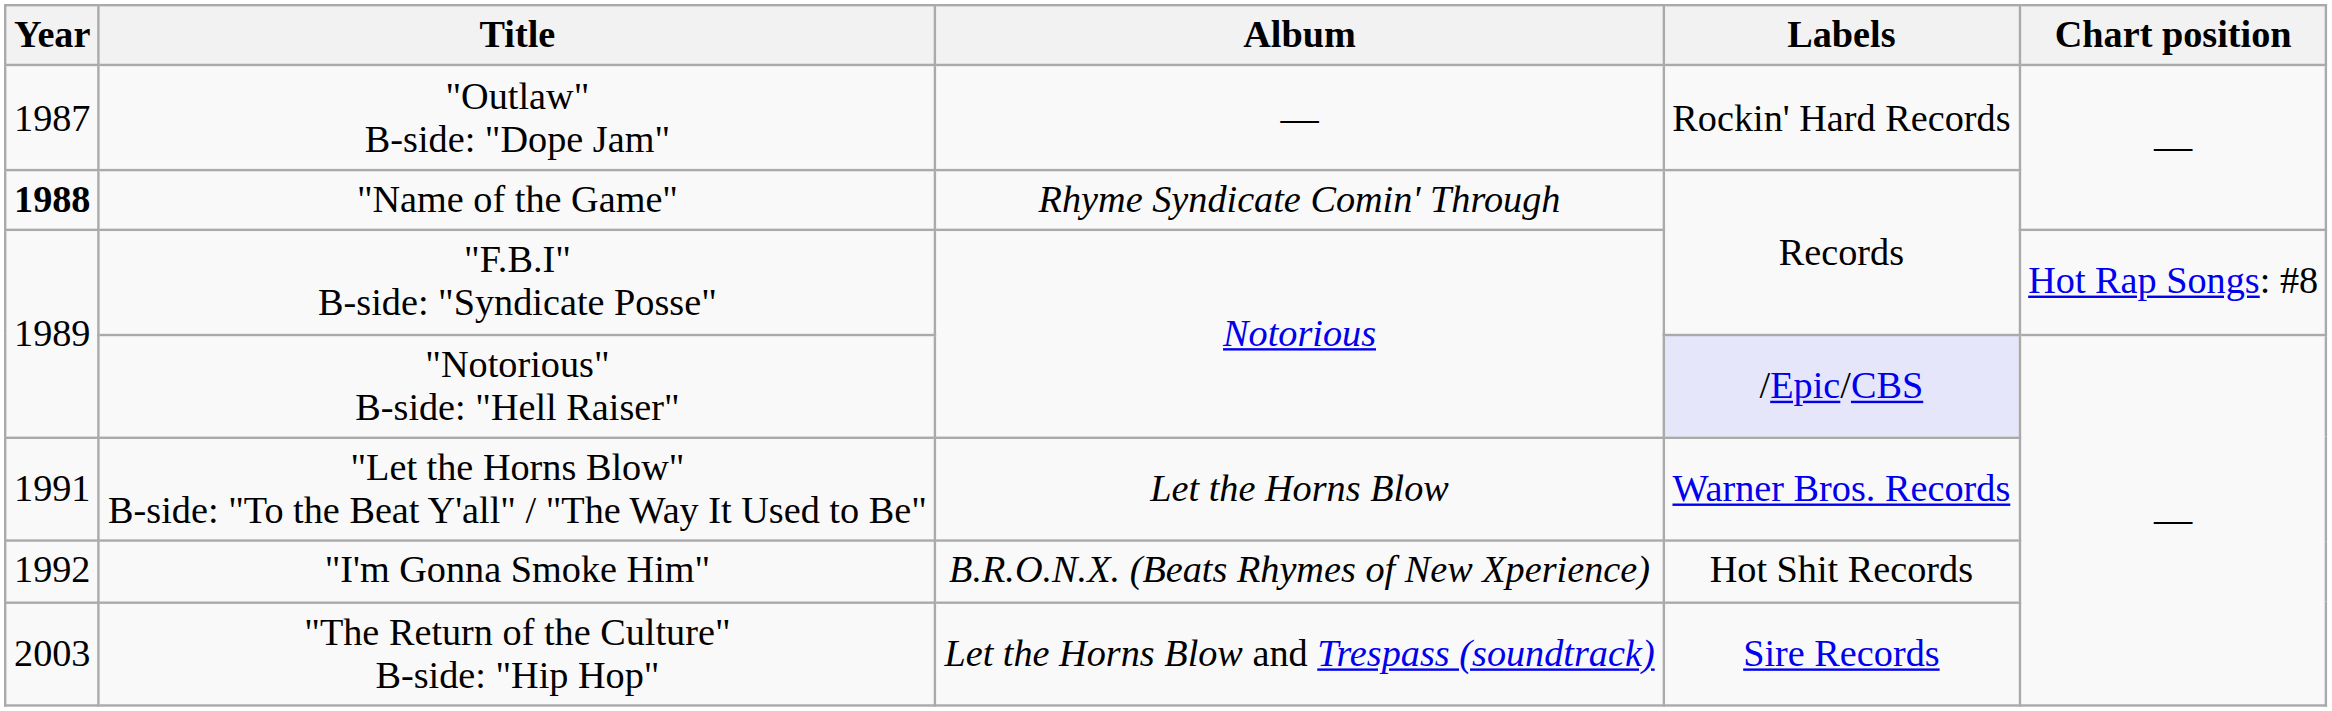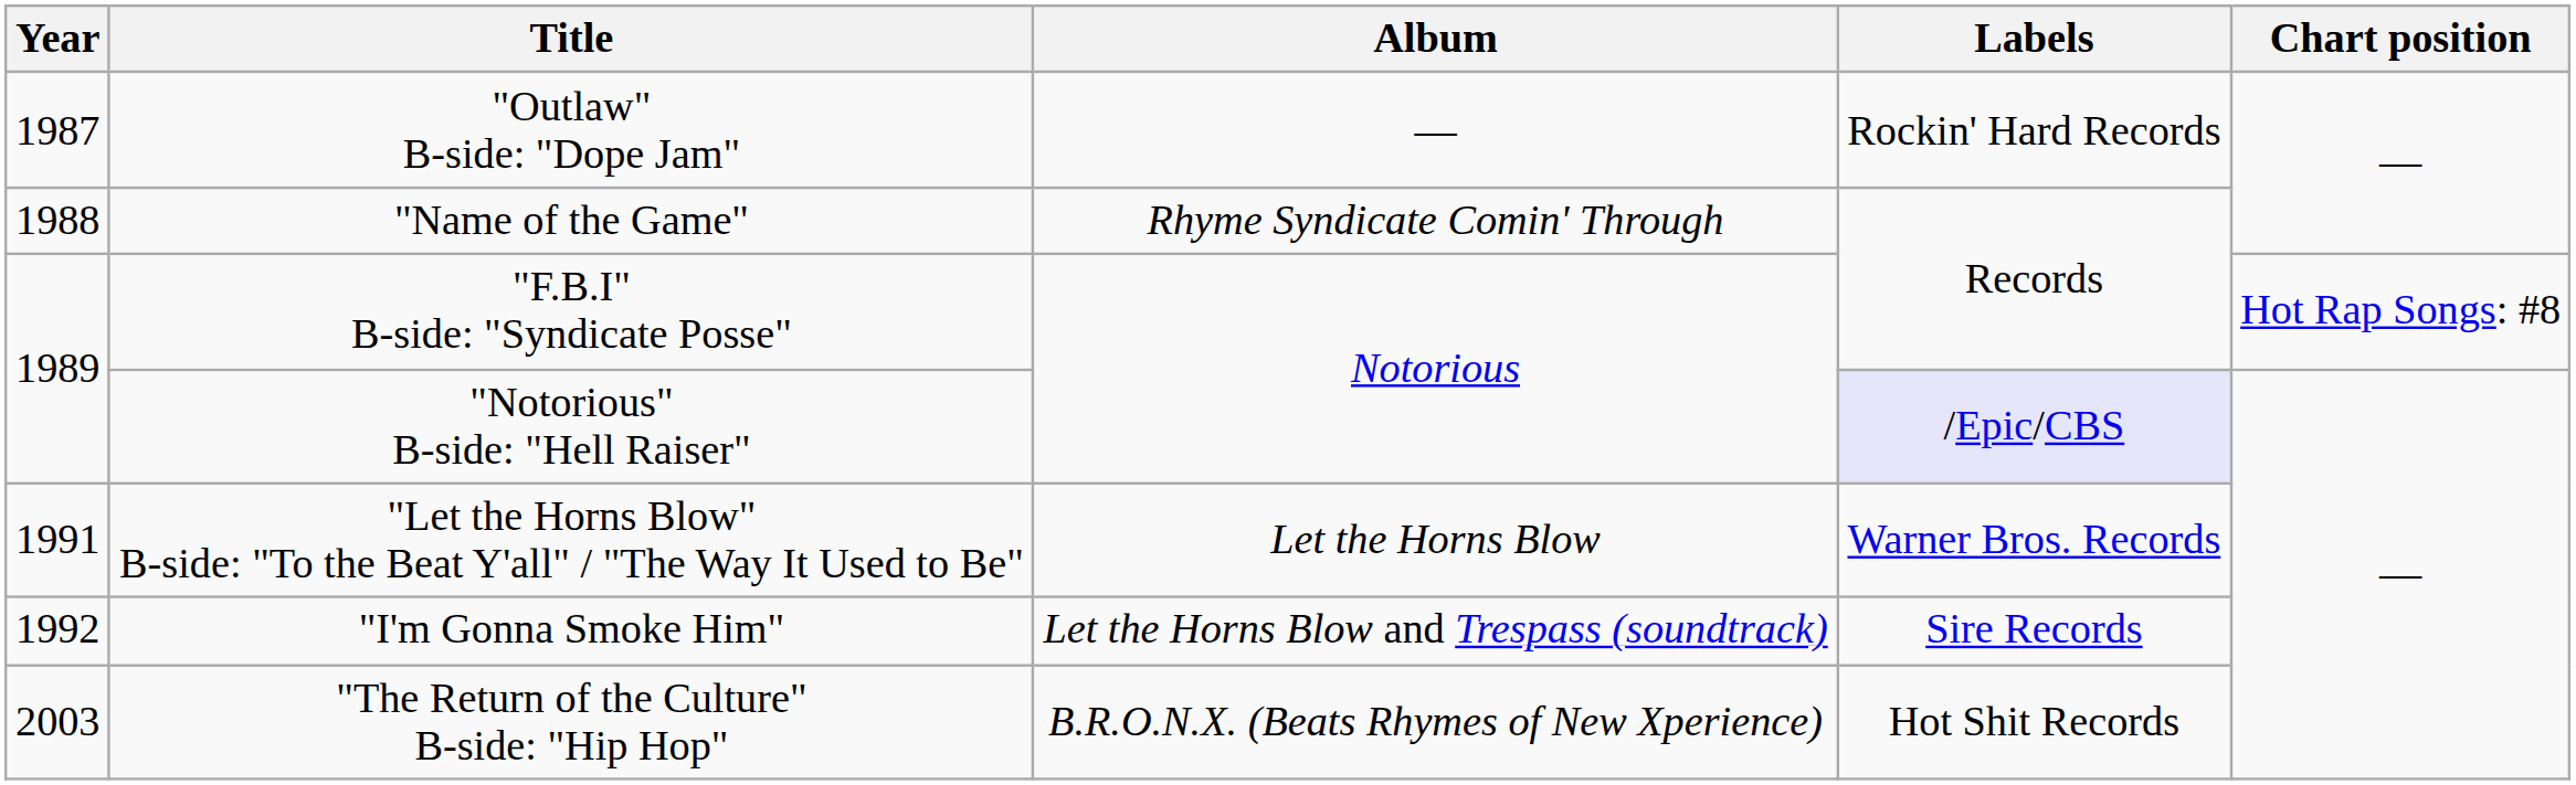"Name of the Game" | Year: bold -> normal
"I'm Gonna Smoke Him" | Album: B.R.O.N.X. (Beats Rhymes of New Xperience) -> Let the Horns Blow and Trespass (soundtrack)
"I'm Gonna Smoke Him" | Labels: Hot Shit Records -> Sire Records
"The Return of the Culture" B-side: "Hip Hop" | Album: Let the Horns Blow and Trespass (soundtrack) -> B.R.O.N.X. (Beats Rhymes of New Xperience)
"The Return of the Culture" B-side: "Hip Hop" | Labels: Sire Records -> Hot Shit Records
